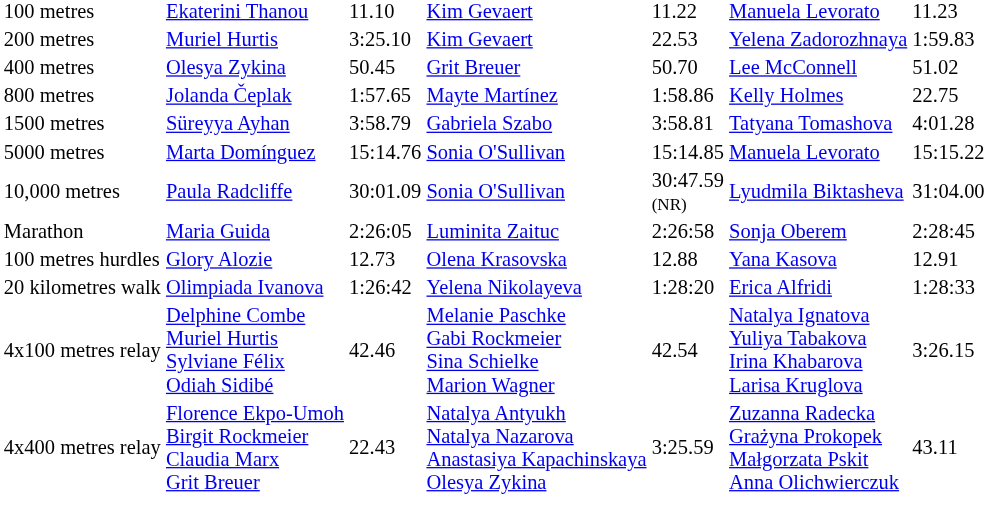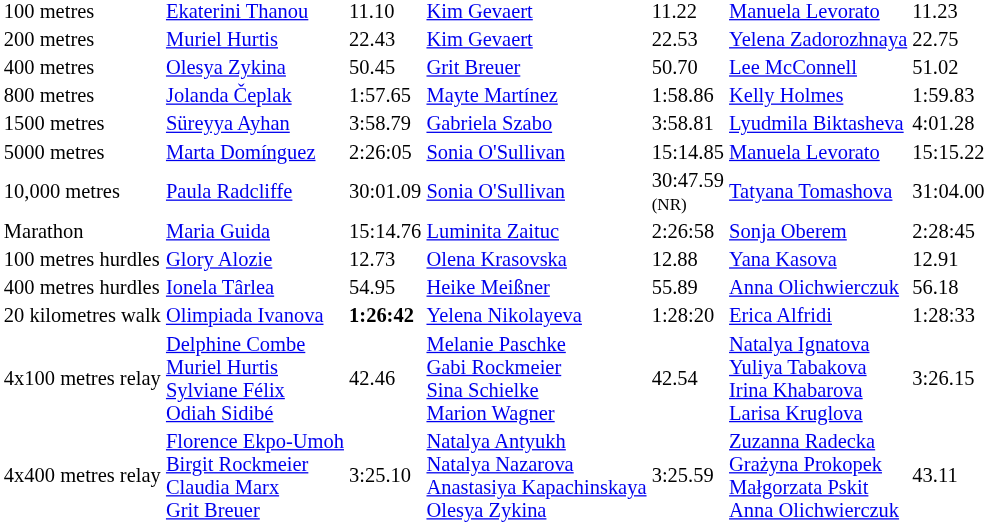200 metres | column 3: 3:25.10 -> 22.43
200 metres | column 7: 1:59.83 -> 22.75
800 metres | column 7: 22.75 -> 1:59.83
1500 metres | column 6: Tatyana Tomashova -> Lyudmila Biktasheva
5000 metres | column 3: 15:14.76 -> 2:26:05
10,000 metres | column 6: Lyudmila Biktasheva -> Tatyana Tomashova
Marathon | column 3: 2:26:05 -> 15:14.76
+ row: 400 metres hurdles | Ionela Târlea | 54.95 | Heike Meißner | 55.89 | Anna Olichwierczuk | 56.18
20 kilometres walk | column 3: normal -> bold
4x400 metres relay | column 3: 22.43 -> 3:25.10
